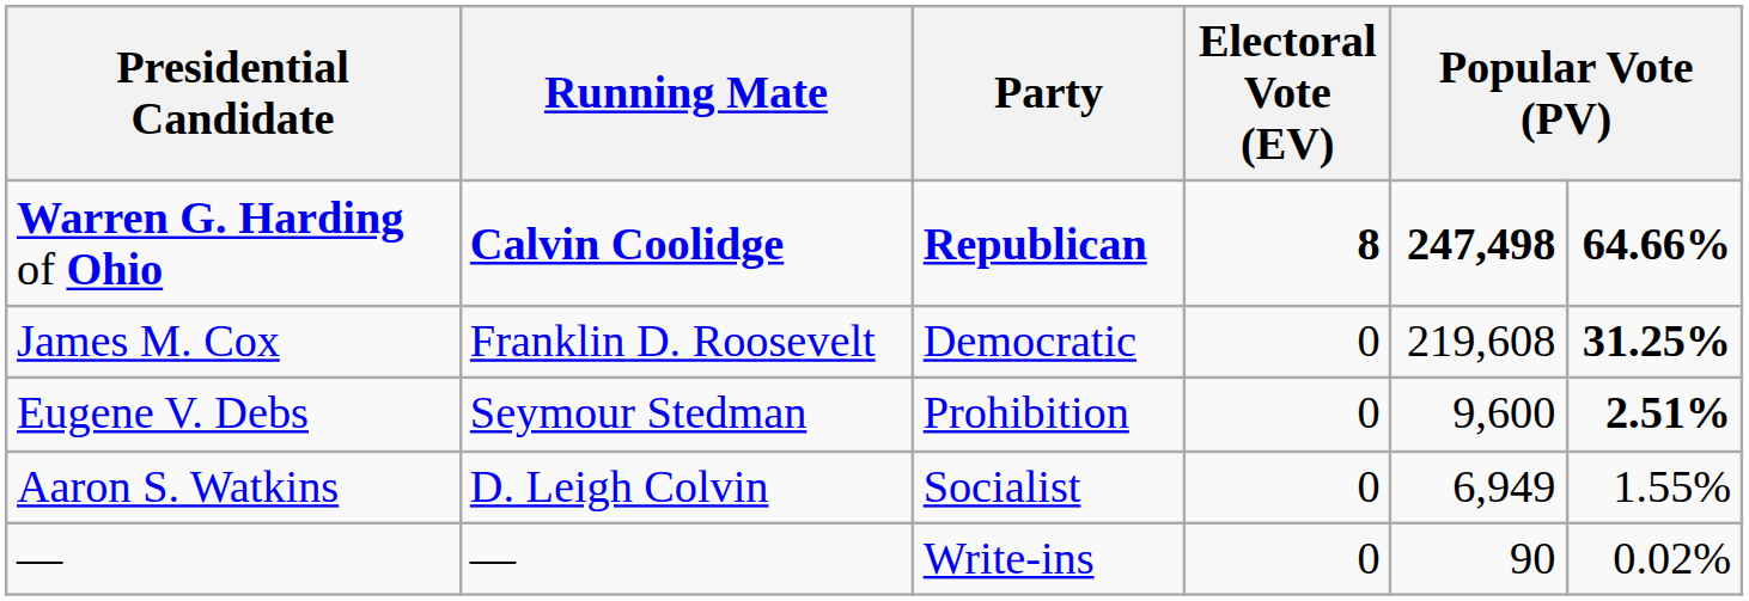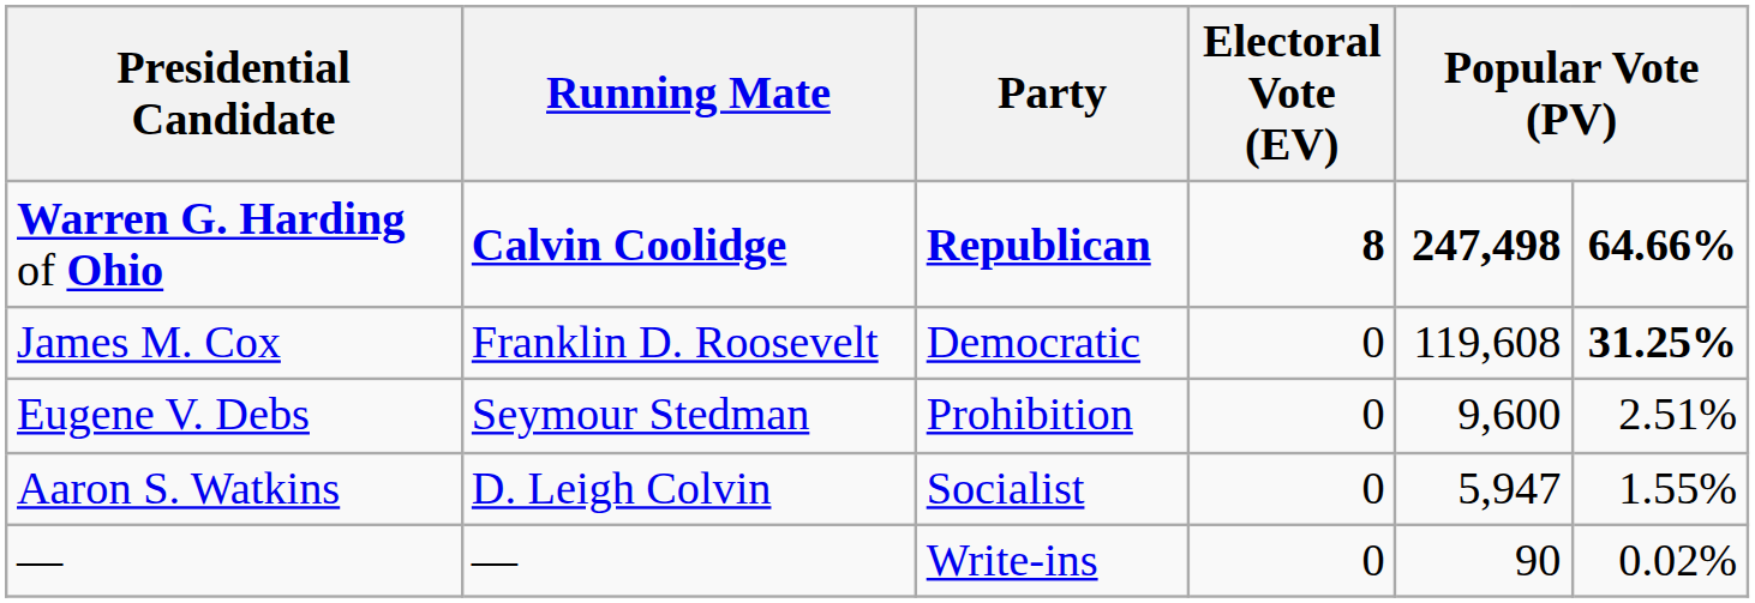James M. Cox | column 5: 219,608 -> 119,608
Eugene V. Debs | column 6: bold -> normal
Aaron S. Watkins | column 5: 6,949 -> 5,947
